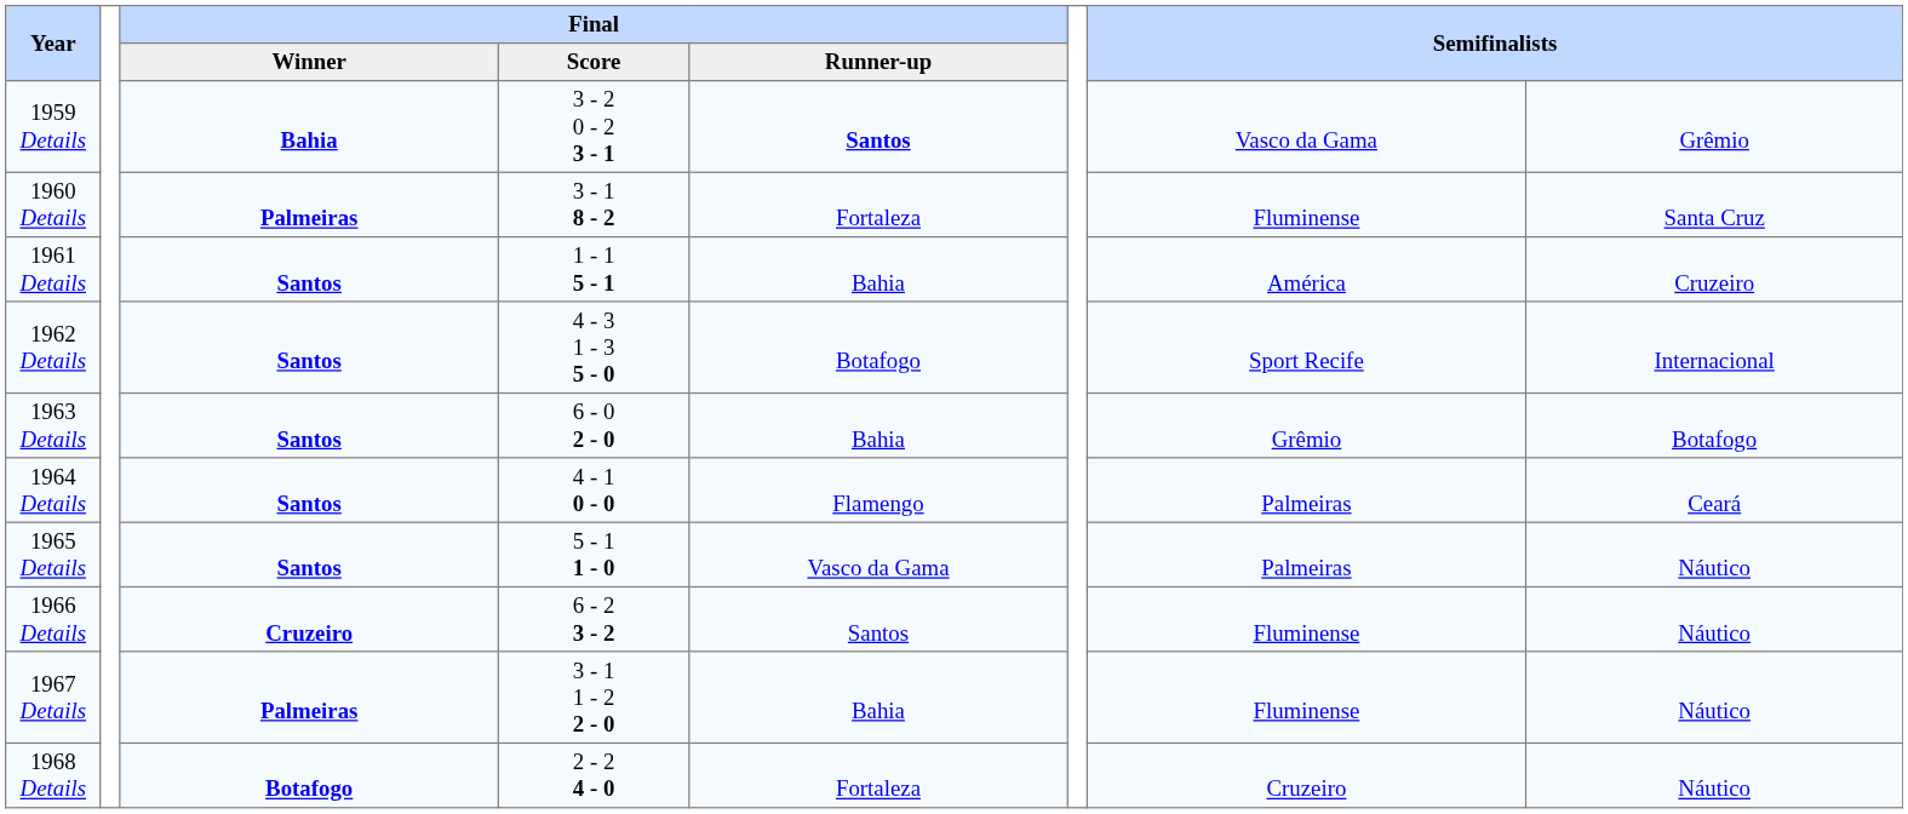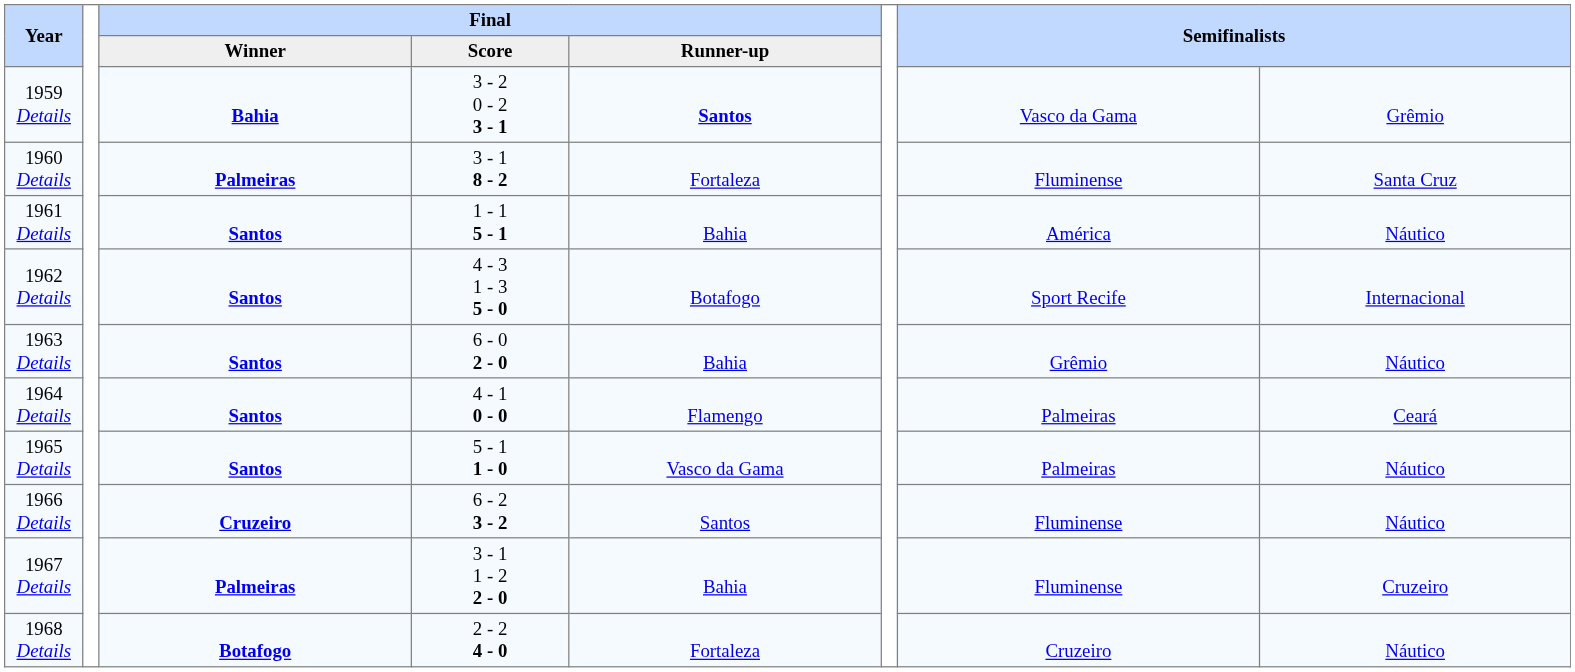1961 Details | column 8: Cruzeiro -> Náutico
1963 Details | column 8: Botafogo -> Náutico
1967 Details | column 8: Náutico -> Cruzeiro
